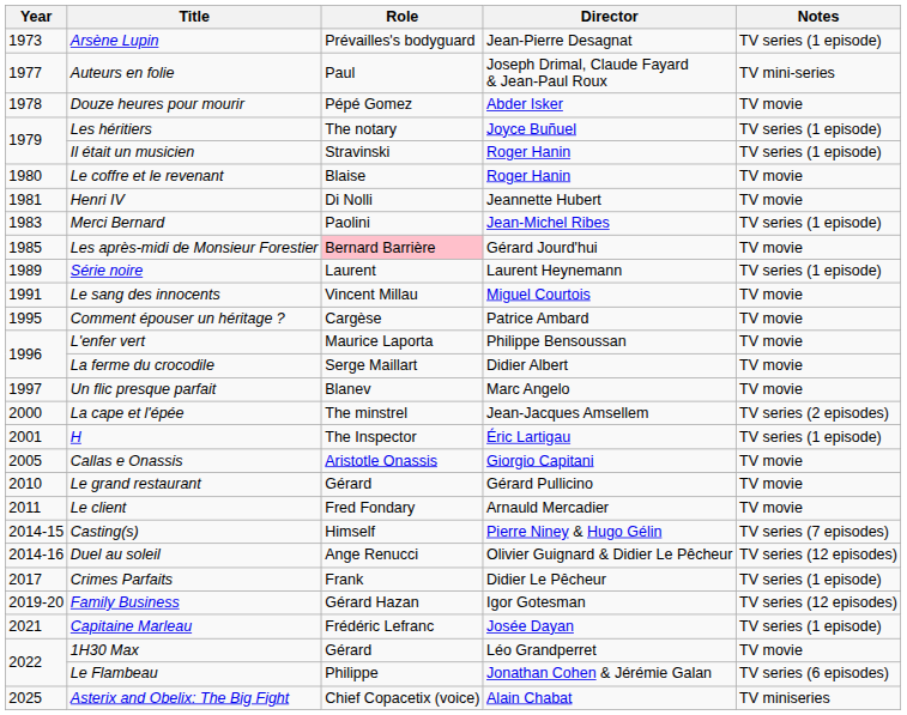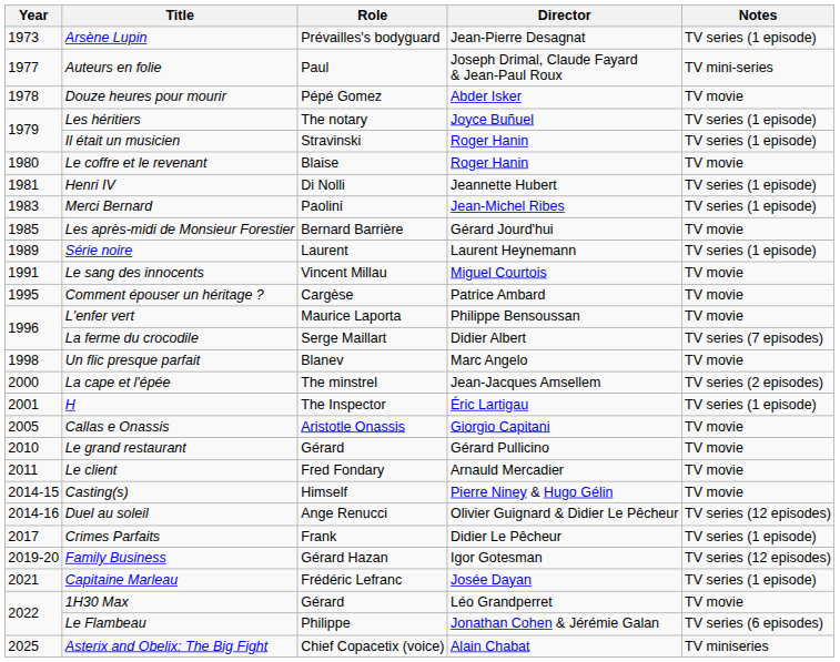Henri IV | Notes: TV movie -> TV series (1 episode)
Les après-midi de Monsieur Forestier | Role: pink background -> no background
La ferme du crocodile | Notes: TV movie -> TV series (7 episodes)
Un flic presque parfait | Year: 1997 -> 1998
Casting(s) | Notes: TV series (7 episodes) -> TV movie
